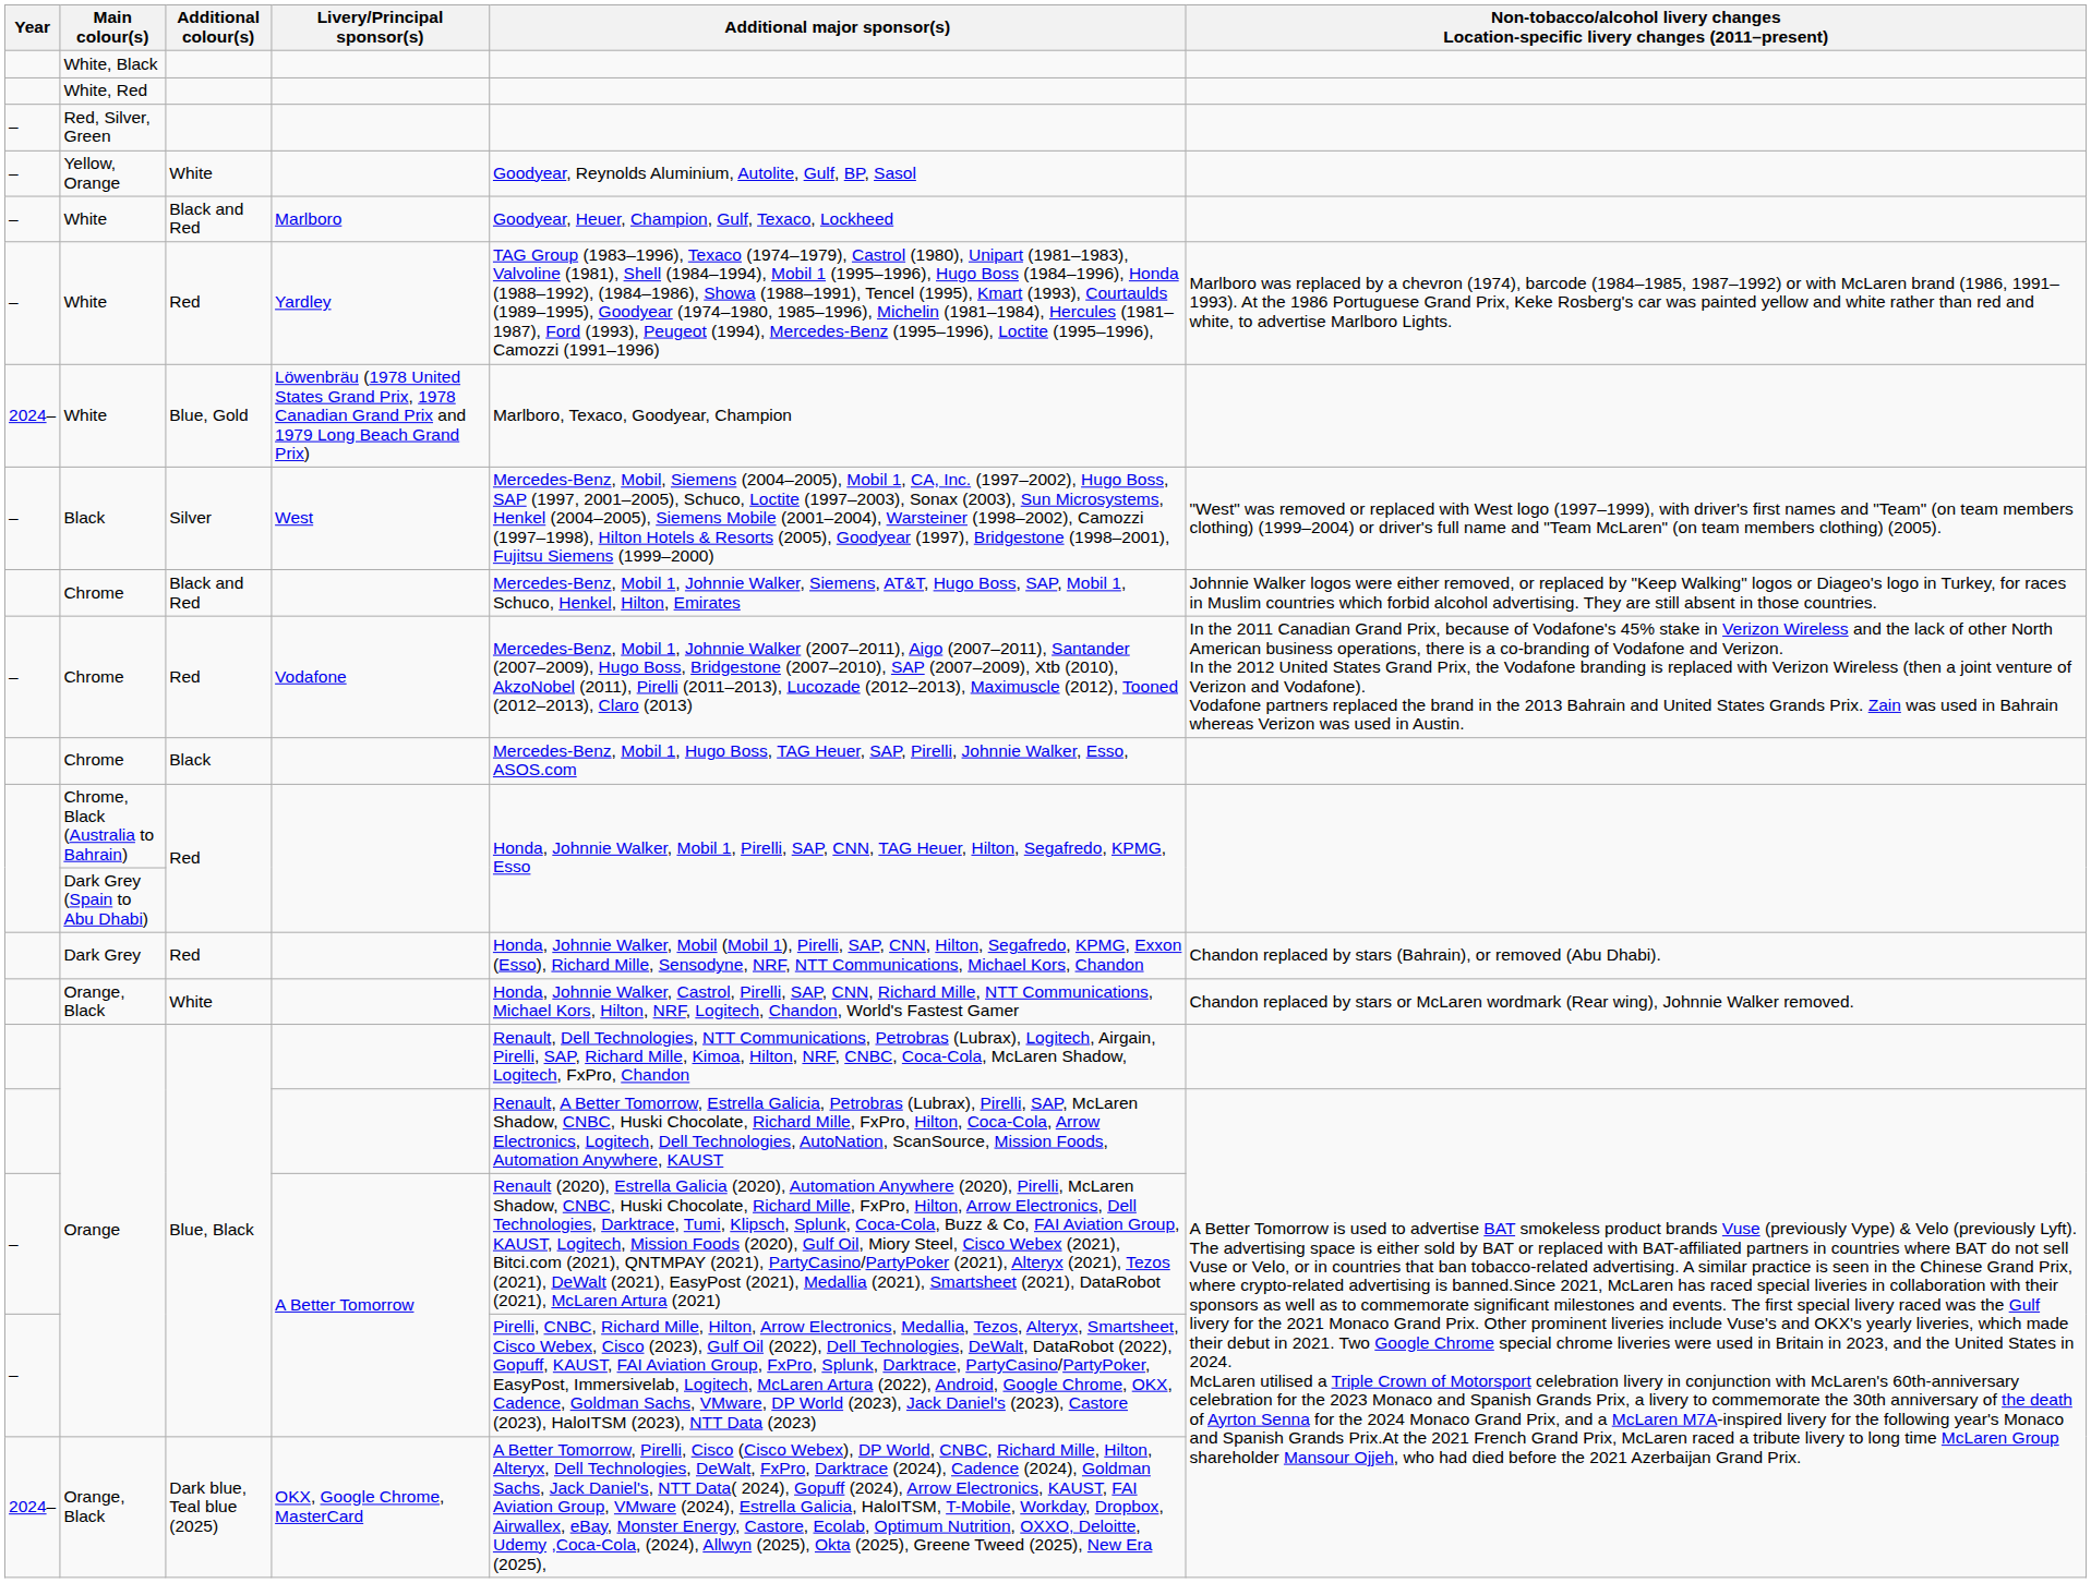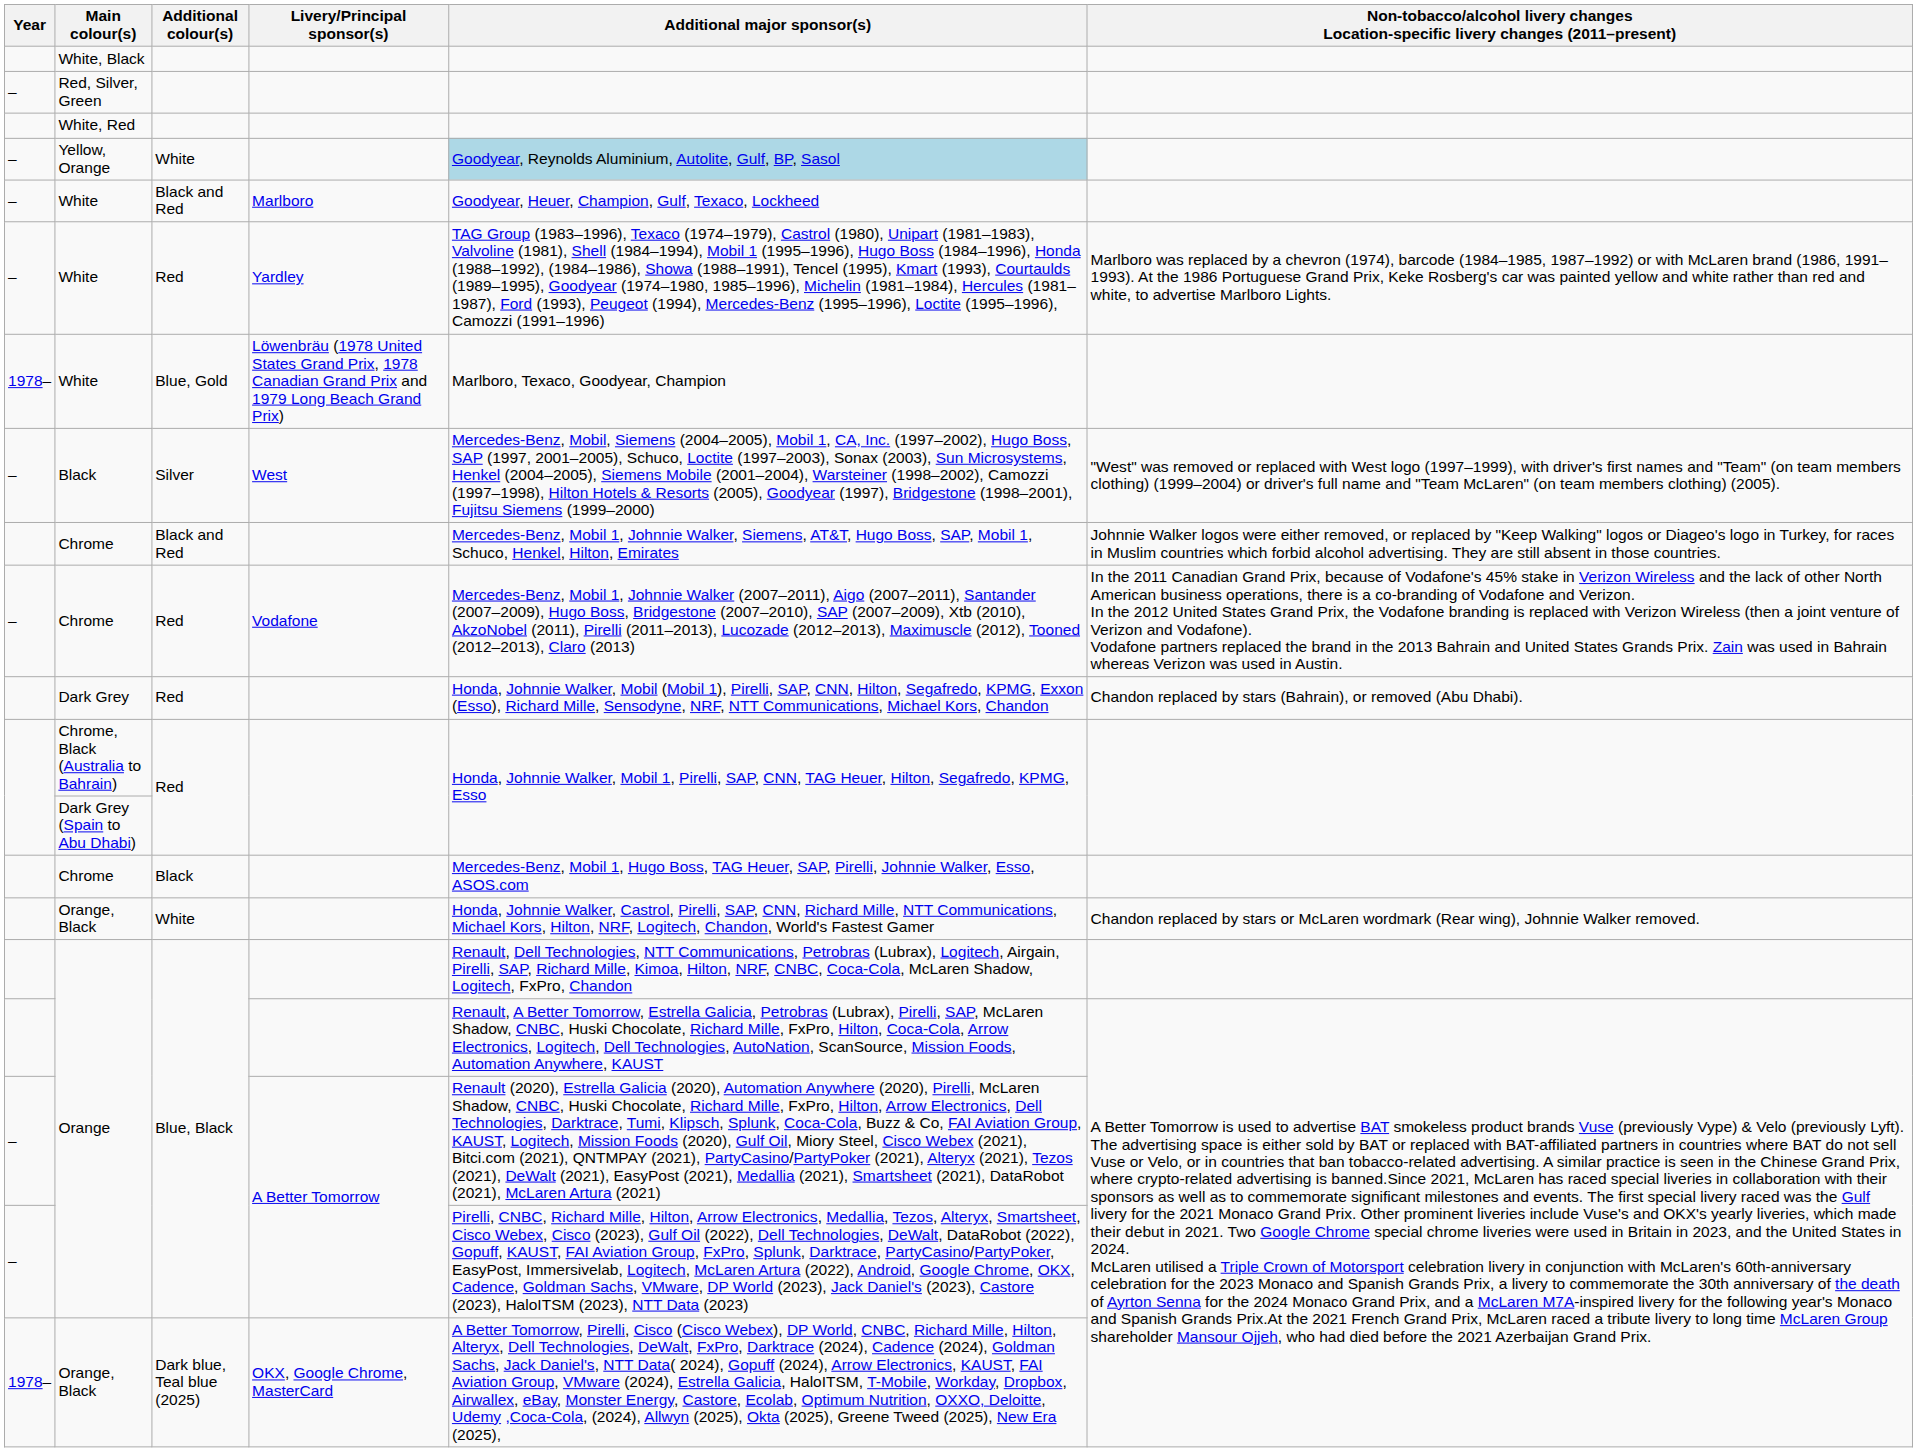rows swapped: White, Red <-> Red, Silver, Green
Yellow, Orange | Additional major sponsor(s): no background -> lightblue background
White / Blue, Gold | Year: 2024– -> 1978–
rows swapped: Chrome / Black <-> Dark Grey
Orange, Black / Dark blue, Teal blue (2025) | Year: 2024– -> 1978–
